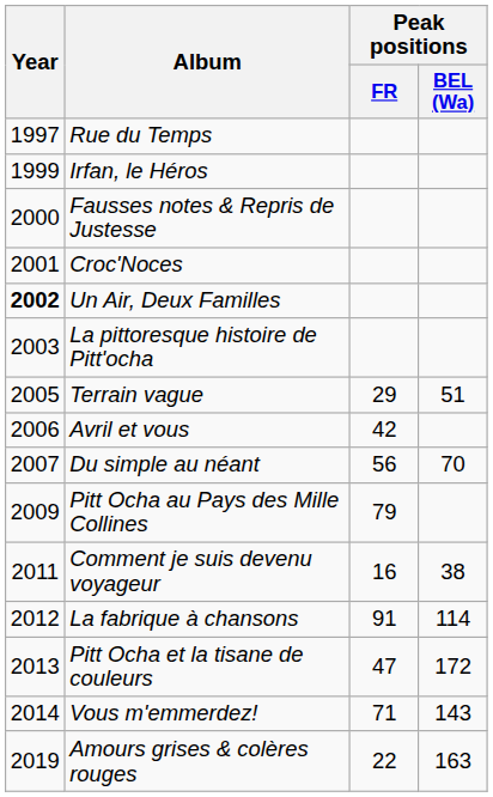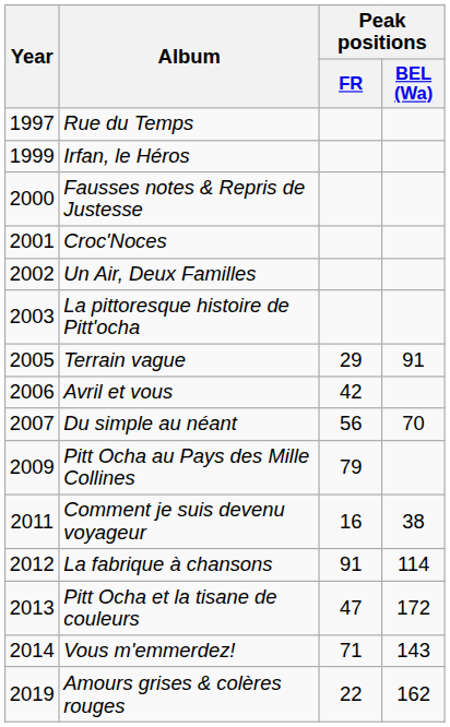Un Air, Deux Familles | Year: bold -> normal
Terrain vague | Peak positions / BEL (Wa): 51 -> 91
Amours grises & colères rouges | Peak positions / BEL (Wa): 163 -> 162
